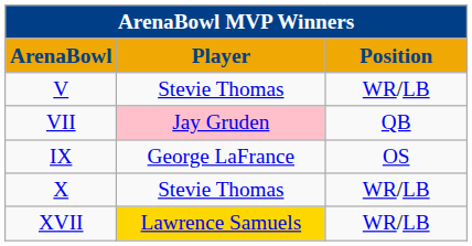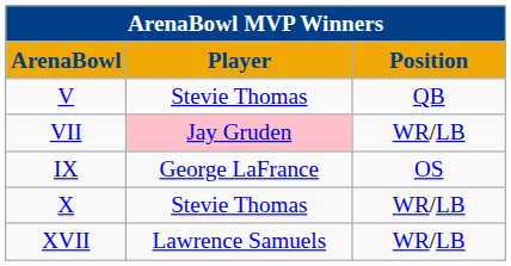V | Position: WR/LB -> QB
VII | Position: QB -> WR/LB
XVII | Player: gold background -> no background
